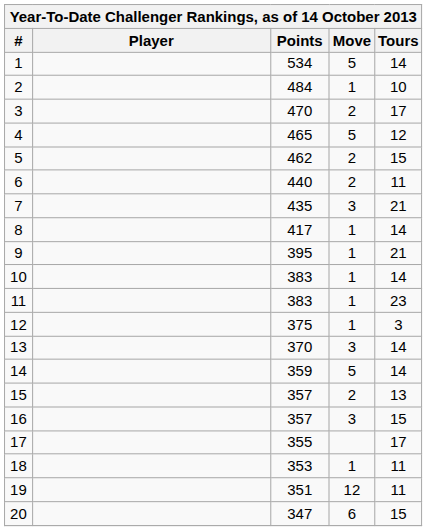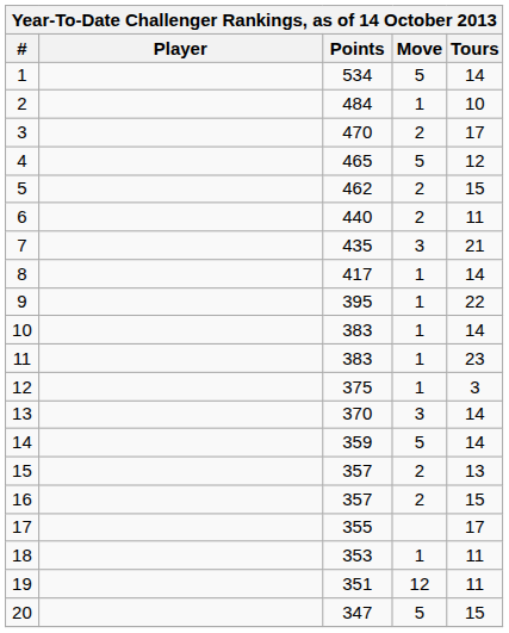9 | Tours: 21 -> 22
16 | Move: 3 -> 2
20 | Move: 6 -> 5
